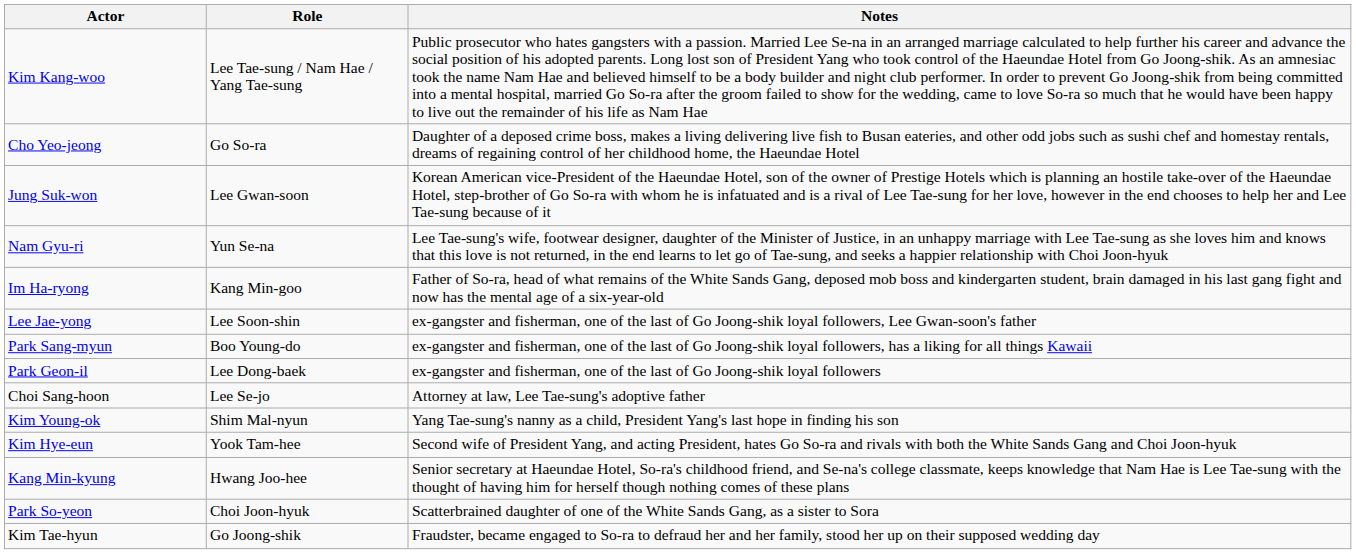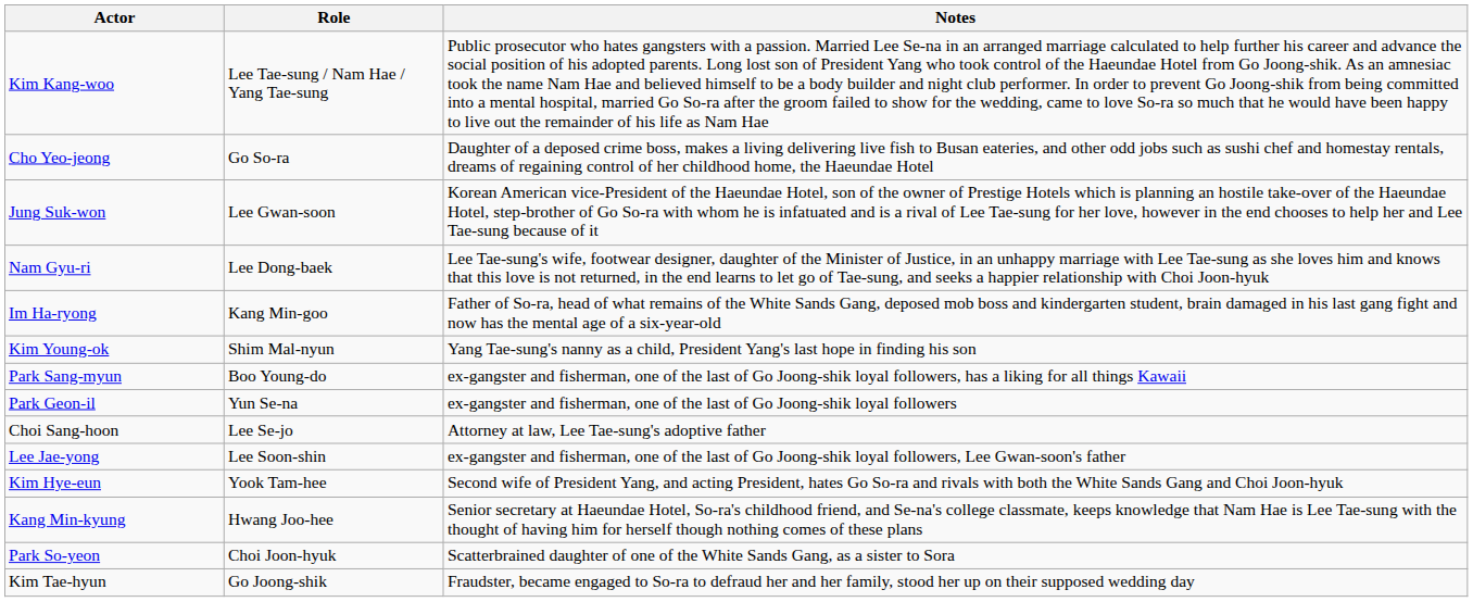Nam Gyu-ri | Role: Yun Se-na -> Lee Dong-baek
rows swapped: Lee Jae-yong <-> Kim Young-ok
Park Geon-il | Role: Lee Dong-baek -> Yun Se-na
